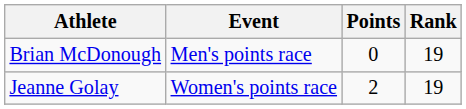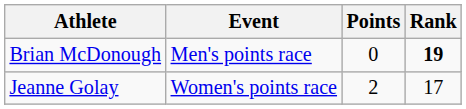Brian McDonough | Rank: normal -> bold
Jeanne Golay | Rank: 19 -> 17
